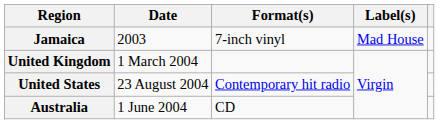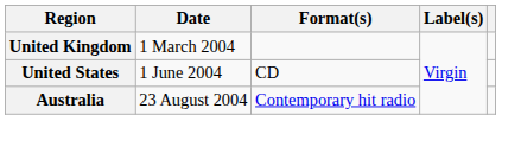- row: Jamaica | 2003 | 7-inch vinyl | Mad House
United States | Date: 23 August 2004 -> 1 June 2004
United States | Format(s): Contemporary hit radio -> CD
Australia | Date: 1 June 2004 -> 23 August 2004
Australia | Format(s): CD -> Contemporary hit radio
